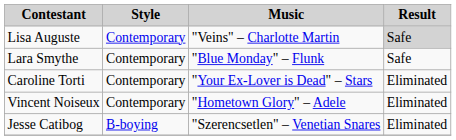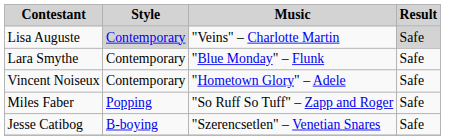Lisa Auguste | Style: no background -> lightgrey background
- row: Caroline Torti | Contemporary | "Your Ex-Lover is Dead" – Stars | Eliminated
Vincent Noiseux | Result: Eliminated -> Safe
+ row: Miles Faber | Popping | "So Ruff So Tuff" – Zapp and Roger | Safe
Jesse Catibog | Result: Eliminated -> Safe
